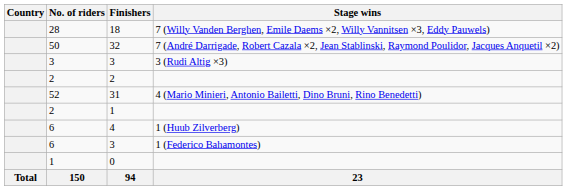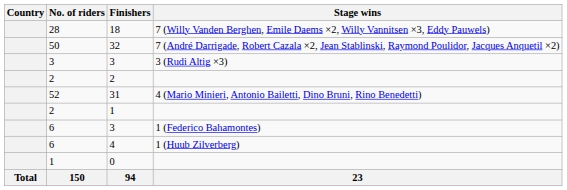rows swapped: 4 <-> 6 / 3
